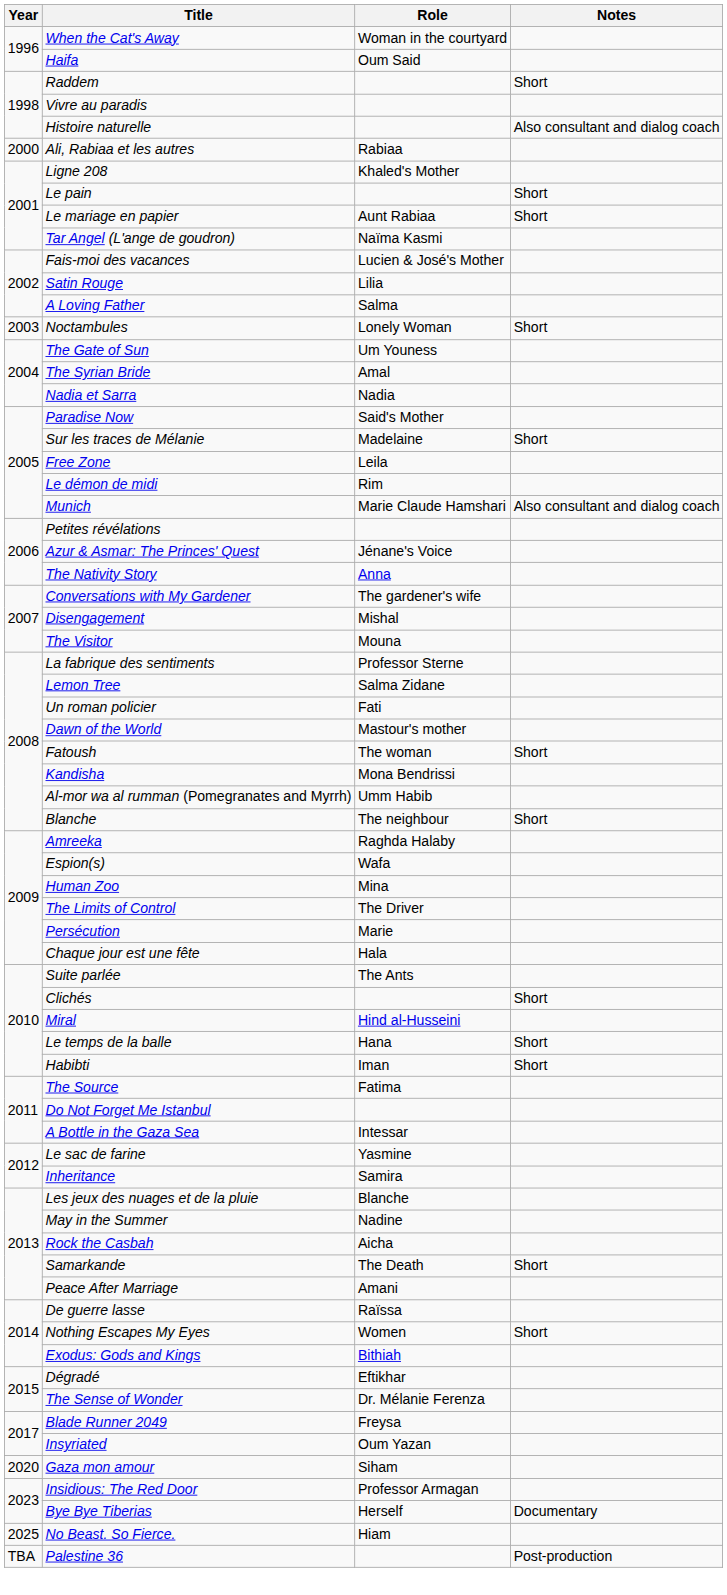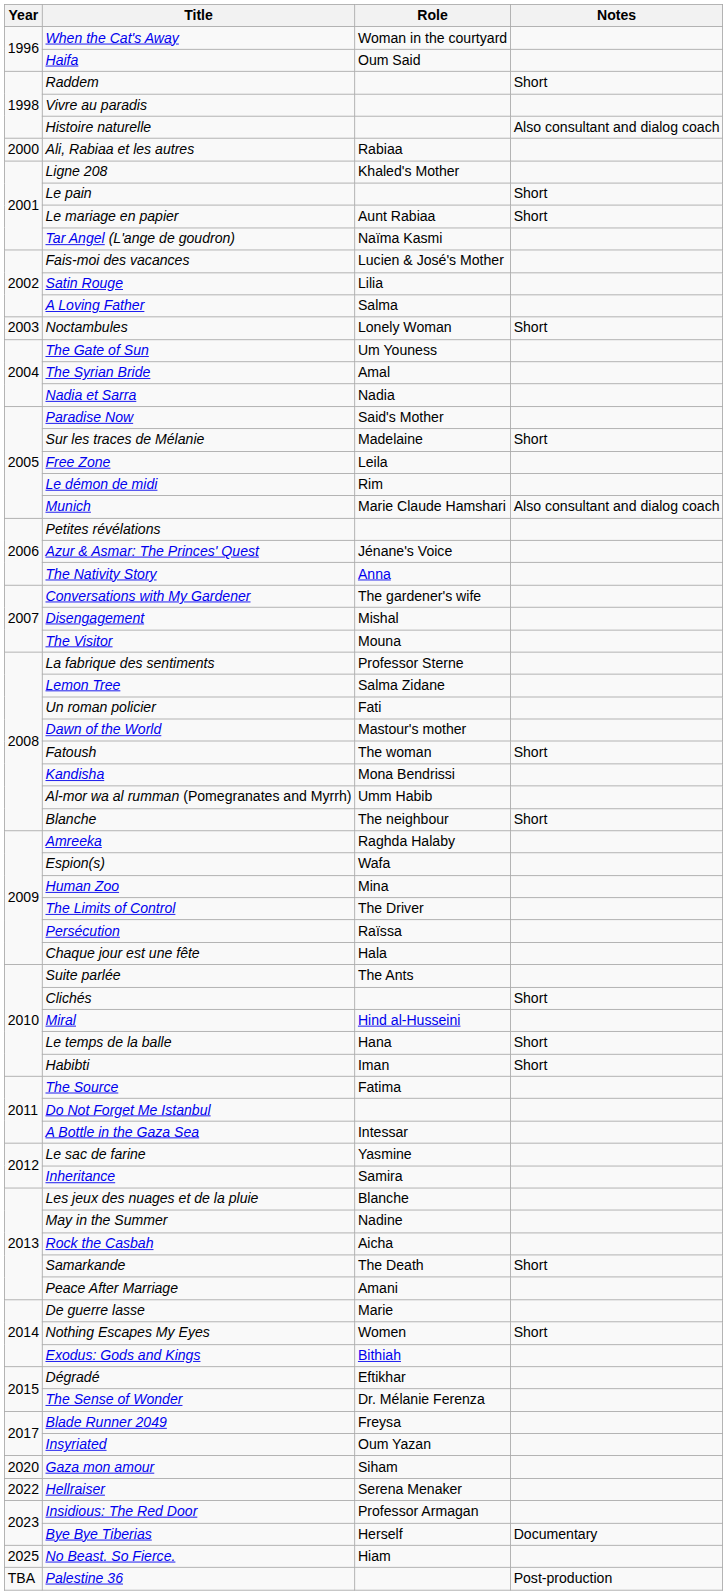Persécution | Role: Marie -> Raïssa
De guerre lasse | Role: Raïssa -> Marie
+ row: 2022 | Hellraiser | Serena Menaker
